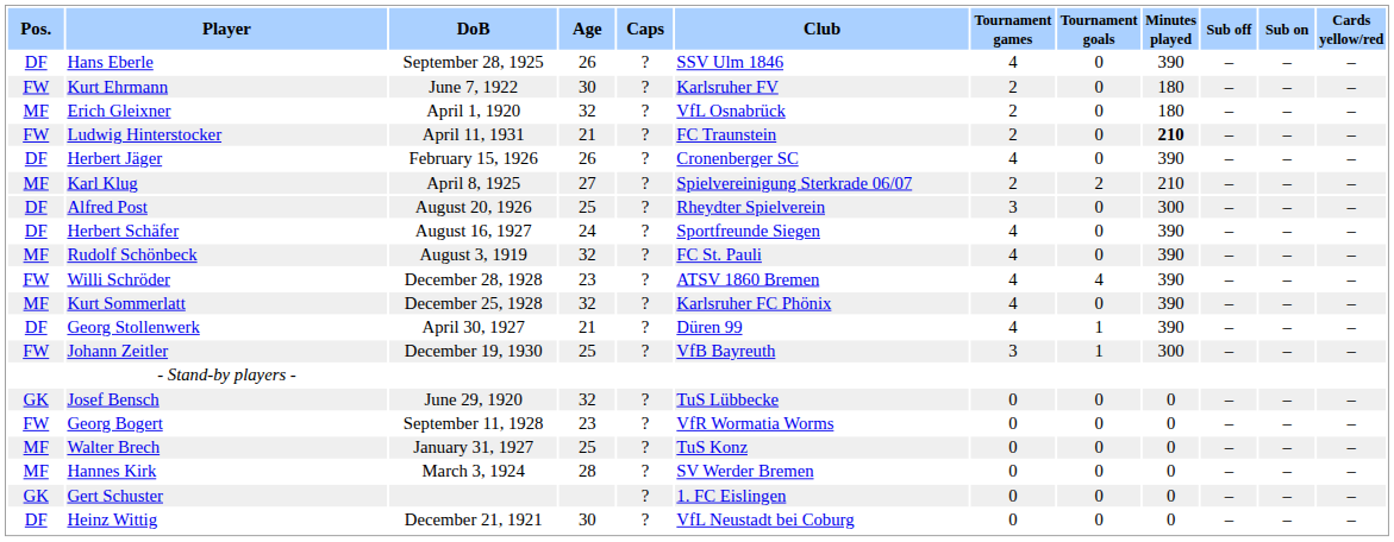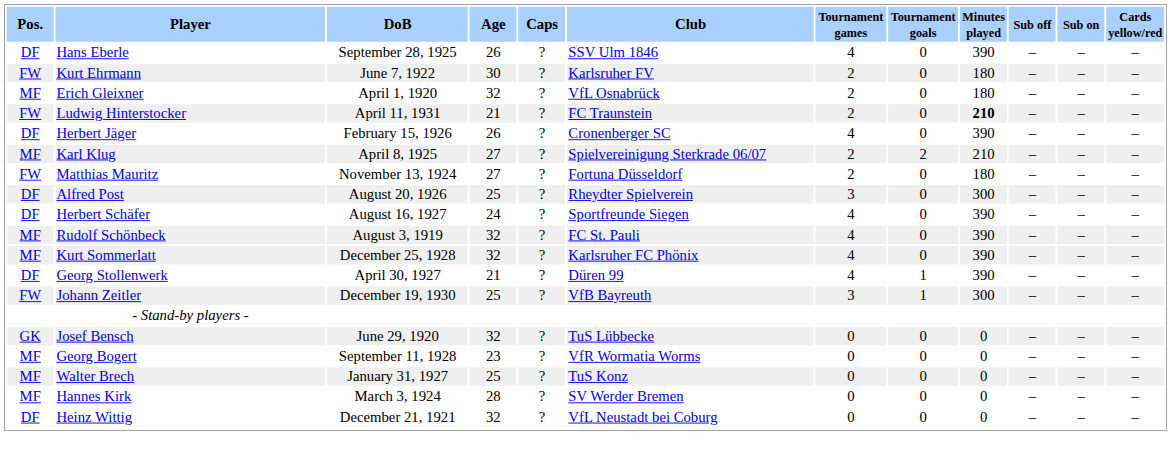+ row: FW | Matthias Mauritz | November 13, 1924 | 27 | ? | Fortuna Düsseldorf | 2 | 0 | 180 | – | – | –
- row: FW | Willi Schröder | December 28, 1928 | 23 | ? | ATSV 1860 Bremen | 4 | 4 | 390 | – | – | –
Georg Bogert | Pos.: FW -> MF
- row: GK | Gert Schuster | ? | 1. FC Eislingen | 0 | 0 | 0 | – | – | –
Heinz Wittig | Age: 30 -> 32
